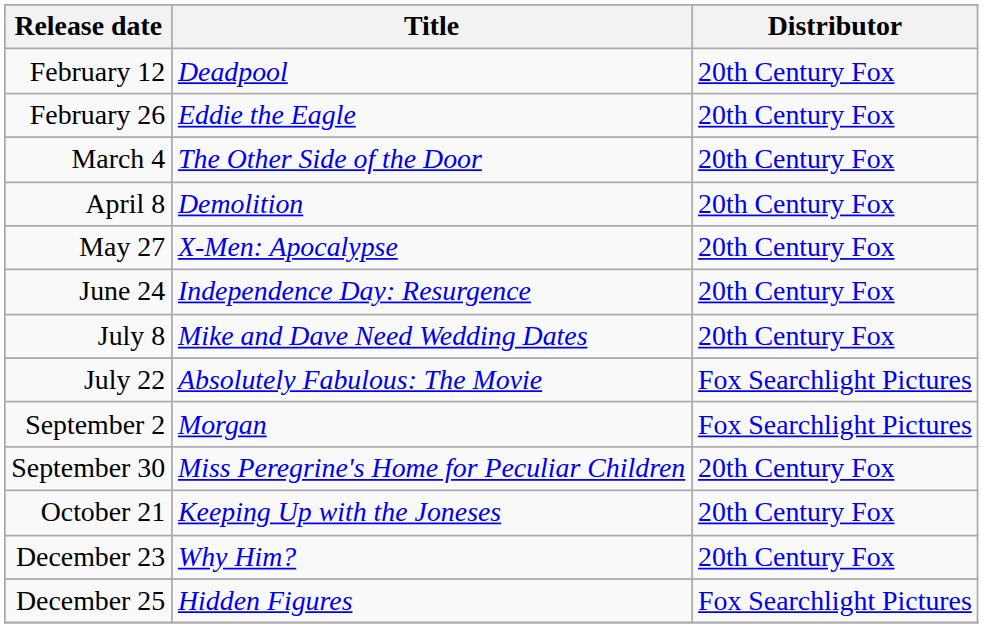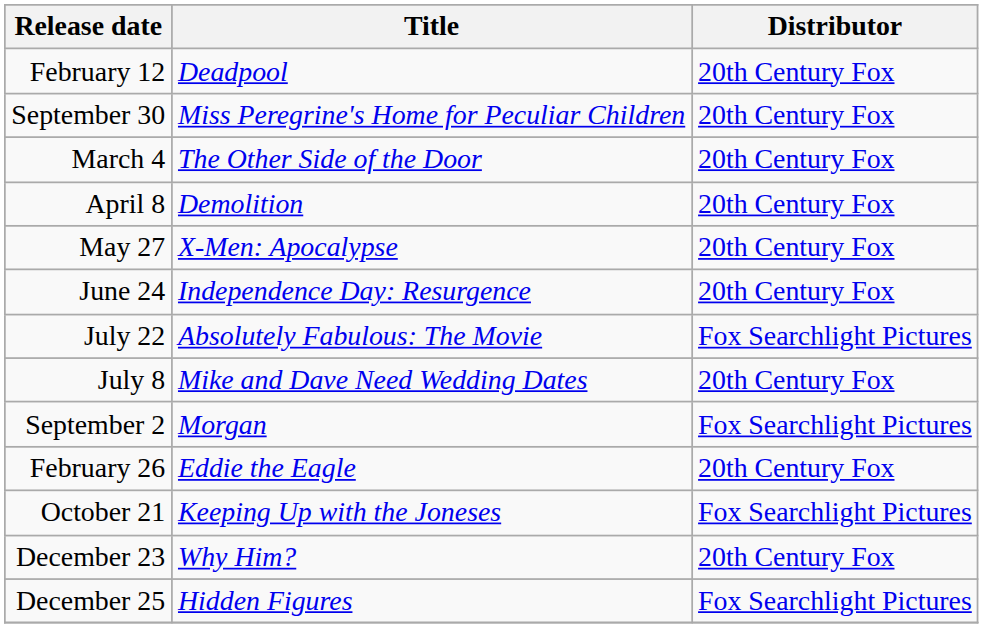rows swapped: February 26 <-> September 30
rows swapped: July 8 <-> July 22
October 21 | Distributor: 20th Century Fox -> Fox Searchlight Pictures
